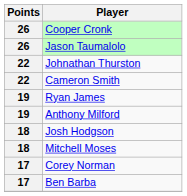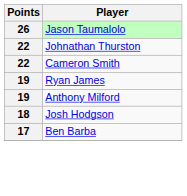- row: 26 | Cooper Cronk
- row: 18 | Mitchell Moses
- row: 17 | Corey Norman
